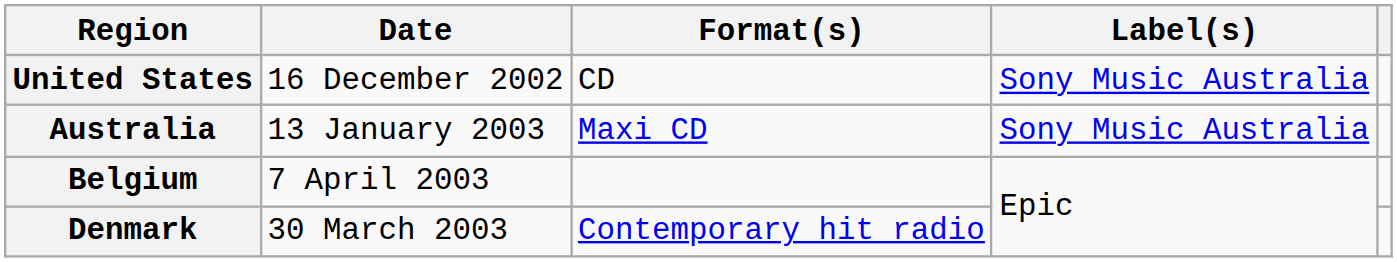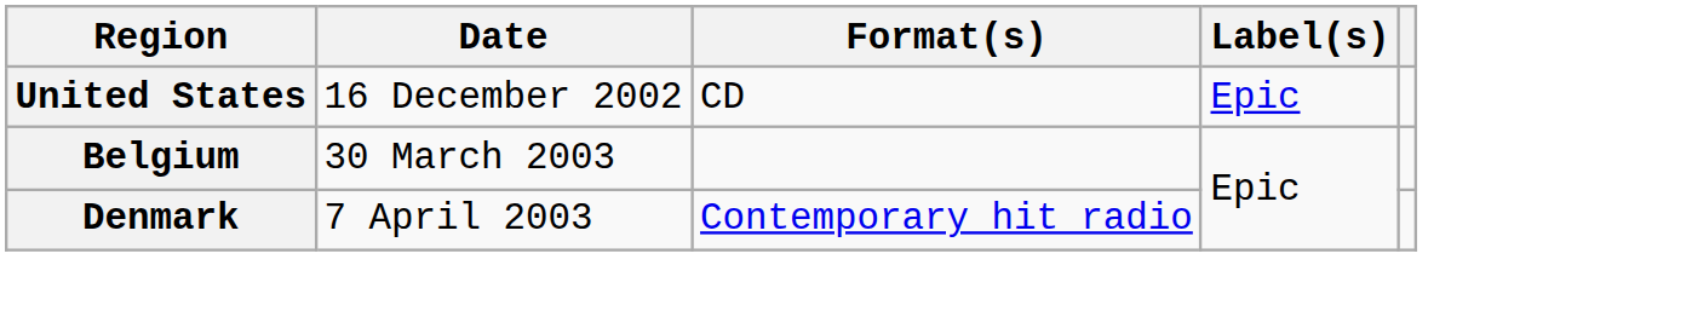United States | Label(s): Sony Music Australia -> Epic
- row: Australia | 13 January 2003 | Maxi CD | Sony Music Australia
Belgium | Date: 7 April 2003 -> 30 March 2003
Denmark | Date: 30 March 2003 -> 7 April 2003
